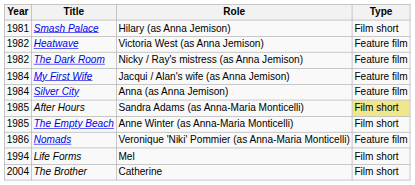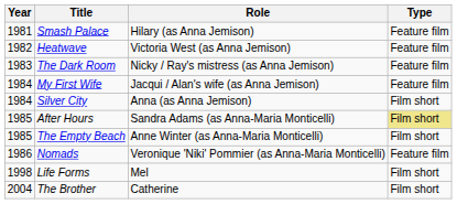Smash Palace | Type: Film short -> Feature film
The Dark Room | Year: 1982 -> 1983
Silver City | Type: Feature film -> Film short
Life Forms | Year: 1994 -> 1998
